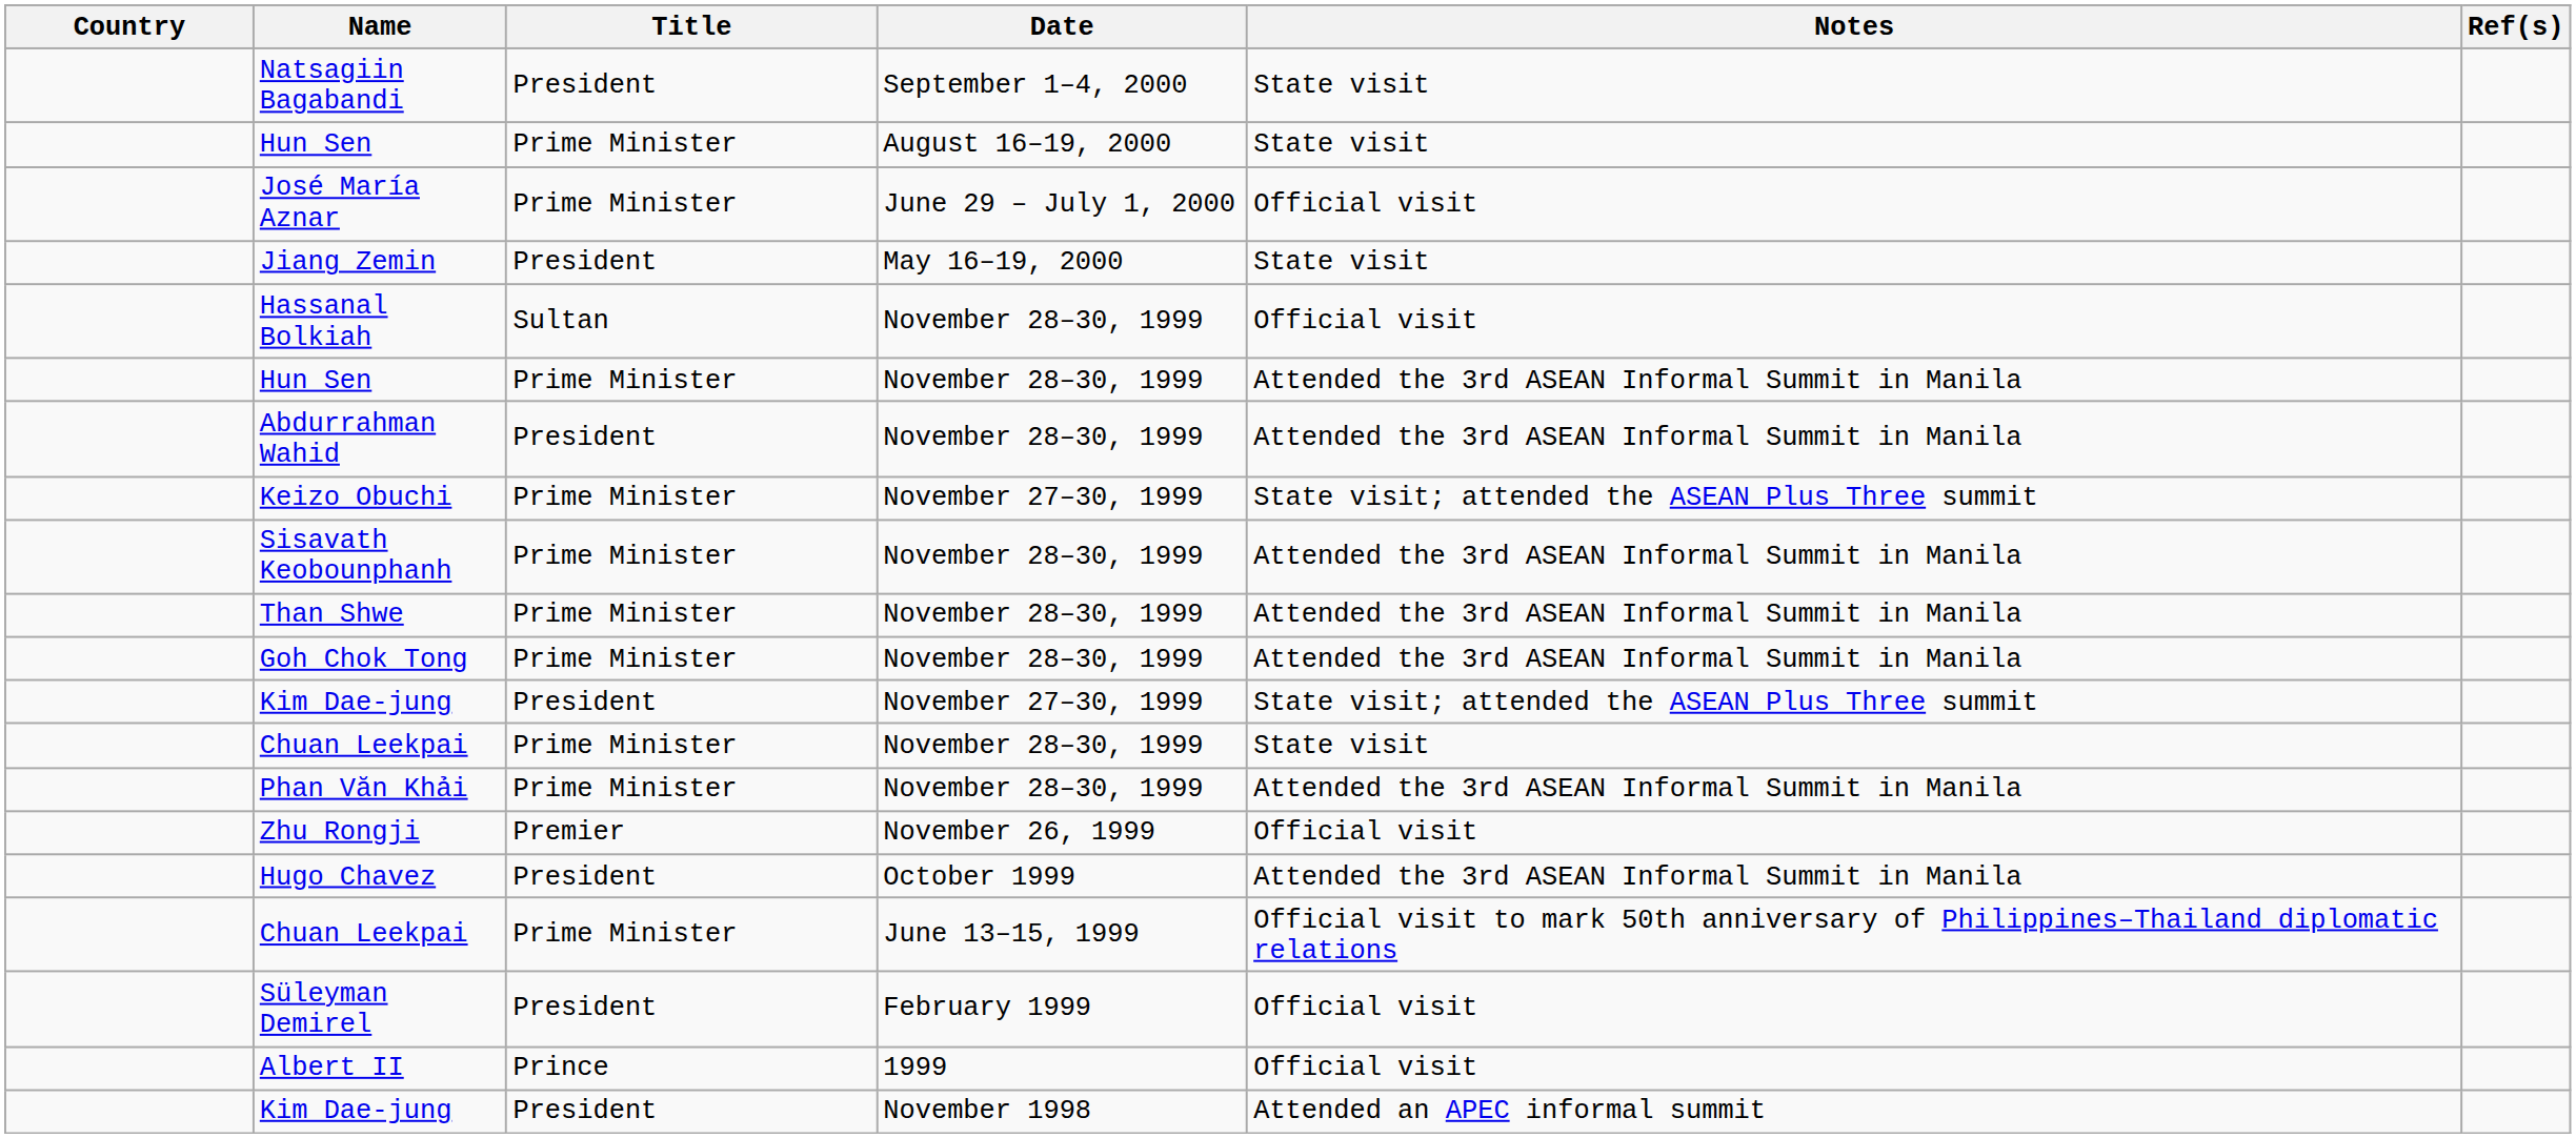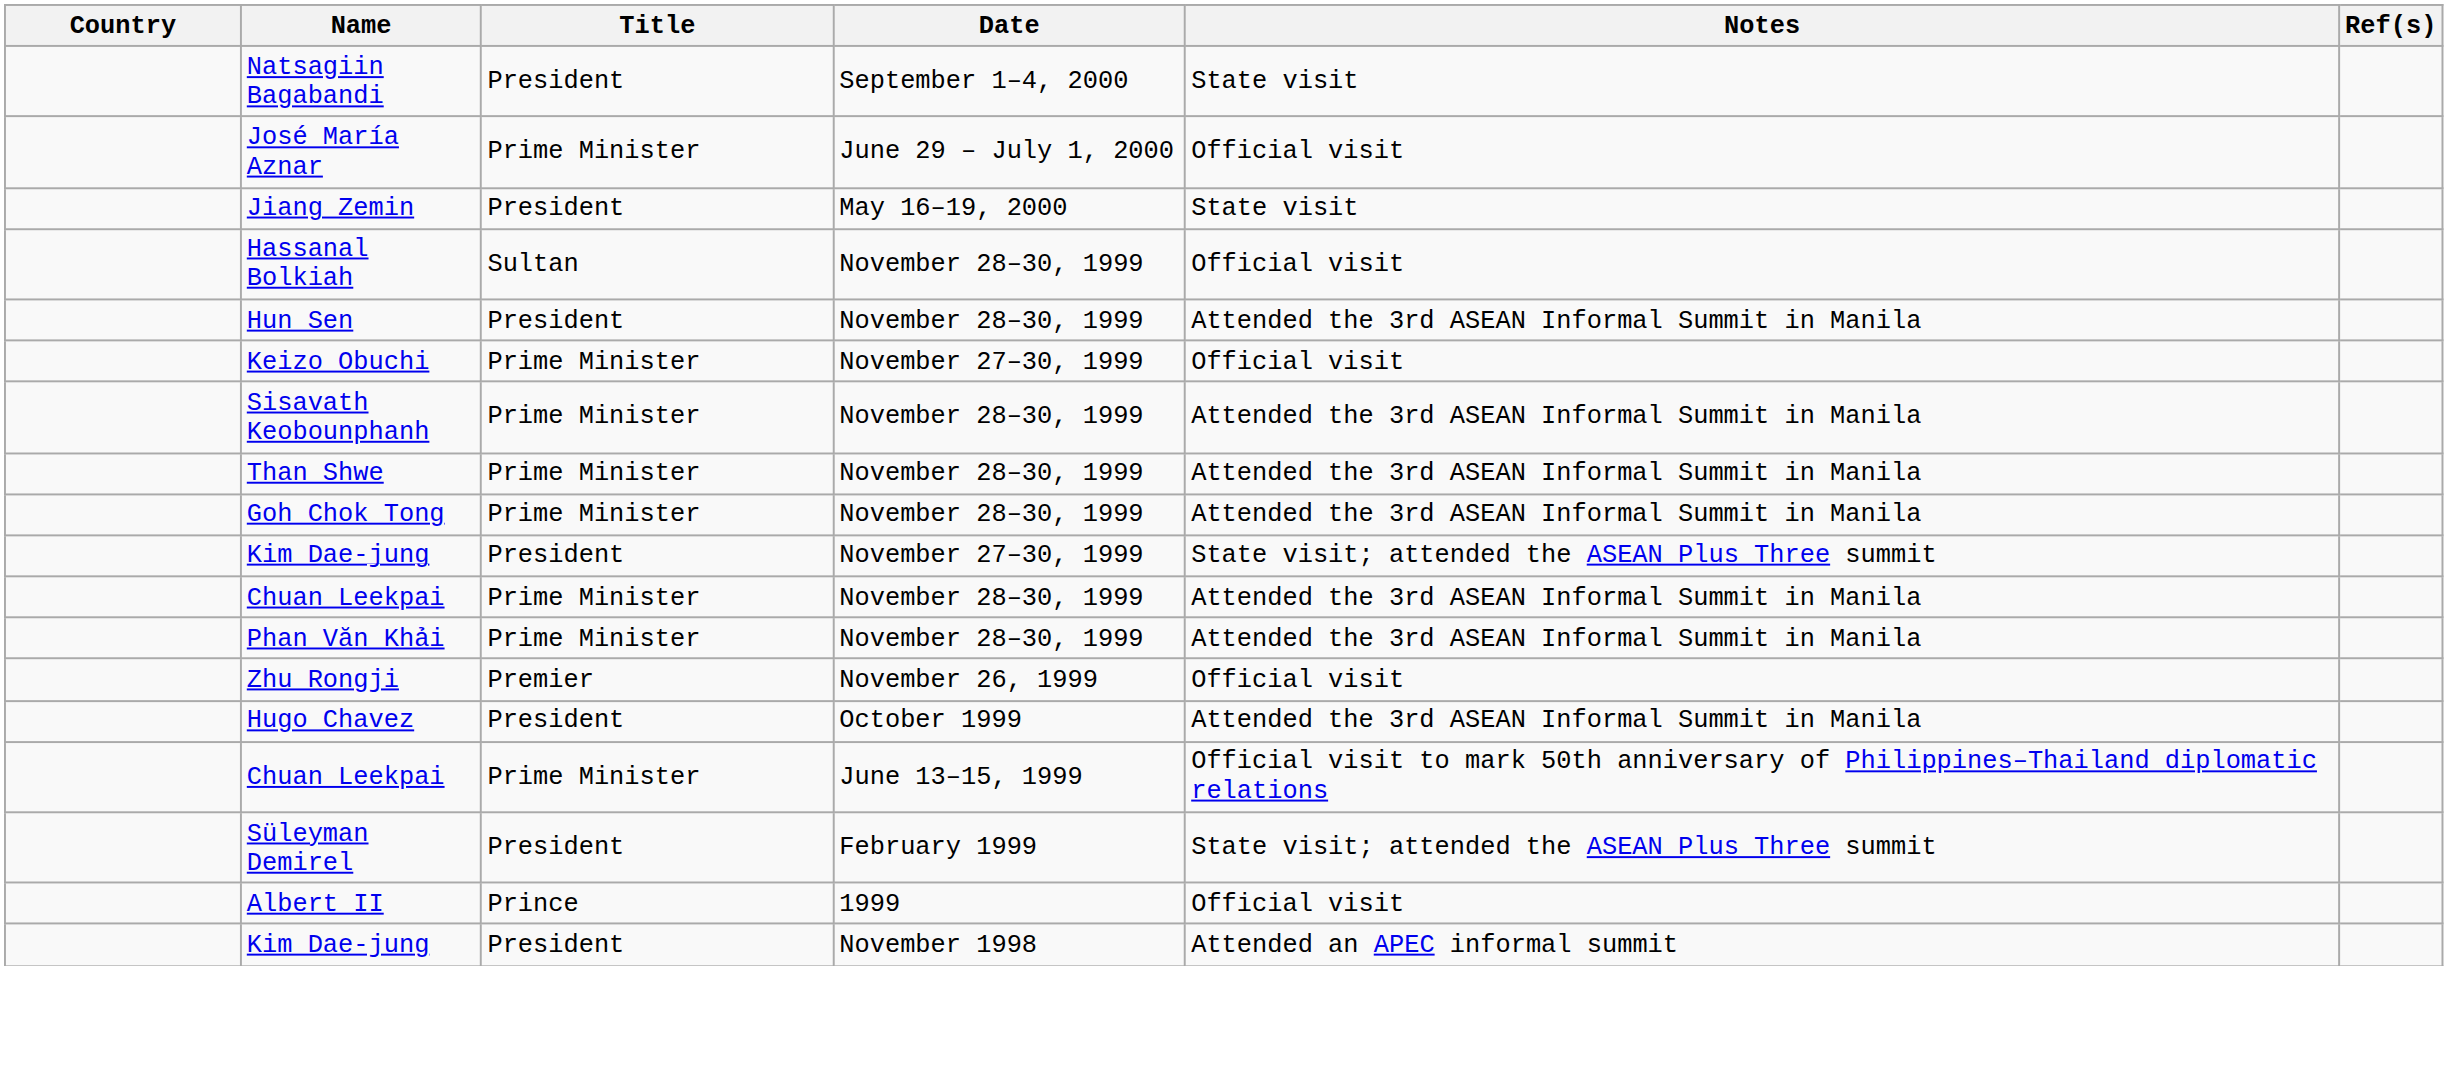- row: Hun Sen | Prime Minister | August 16–19, 2000 | State visit
Hun Sen / November 28–30, 1999 | Title: Prime Minister -> President
- row: Abdurrahman Wahid | President | November 28–30, 1999 | Attended the 3rd ASEAN Informal Summit in Manila
Keizo Obuchi | Notes: State visit; attended the ASEAN Plus Three summit -> Official visit
Chuan Leekpai / November 28–30, 1999 | Notes: State visit -> Attended the 3rd ASEAN Informal Summit in Manila
Süleyman Demirel | Notes: Official visit -> State visit; attended the ASEAN Plus Three summit
